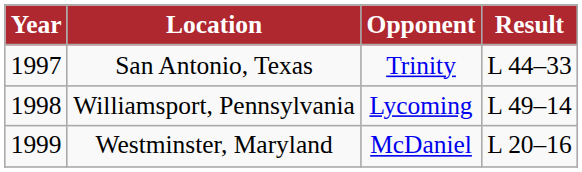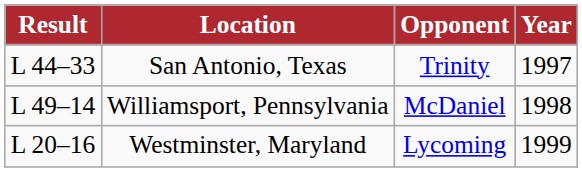columns swapped: Year <-> Result
Williamsport, Pennsylvania | Opponent: Lycoming -> McDaniel
Westminster, Maryland | Opponent: McDaniel -> Lycoming
